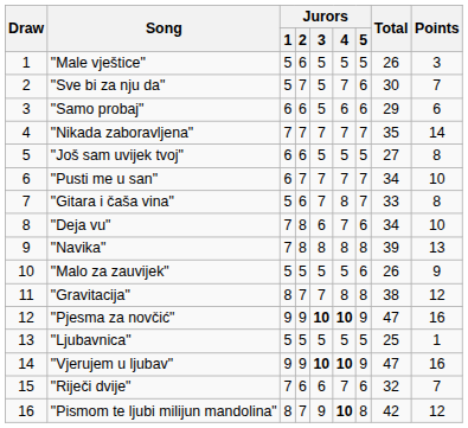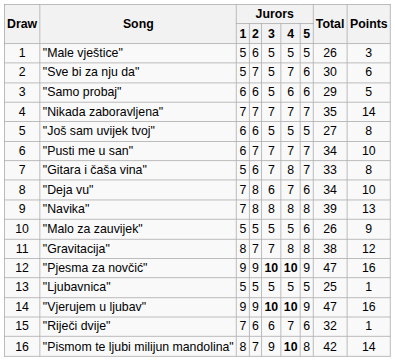"Sve bi za nju da" | Points: 7 -> 6
"Samo probaj" | Points: 6 -> 5
"Riječi dvije" | Points: 7 -> 1
"Pismom te ljubi milijun mandolina" | Points: 12 -> 14
